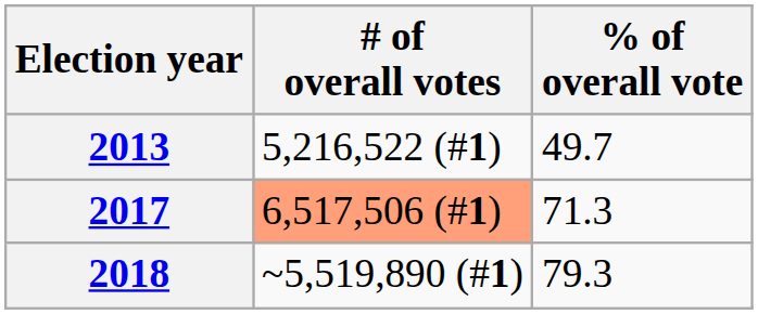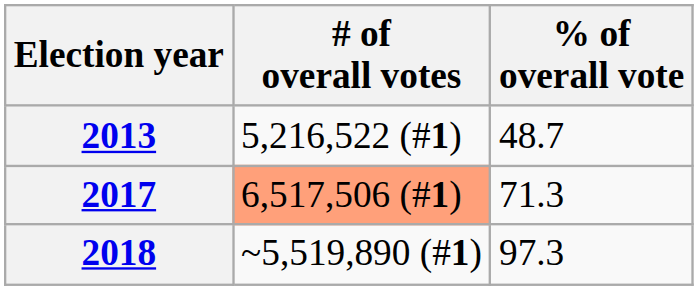2013 | % of overall vote: 49.7 -> 48.7
2018 | % of overall vote: 79.3 -> 97.3
